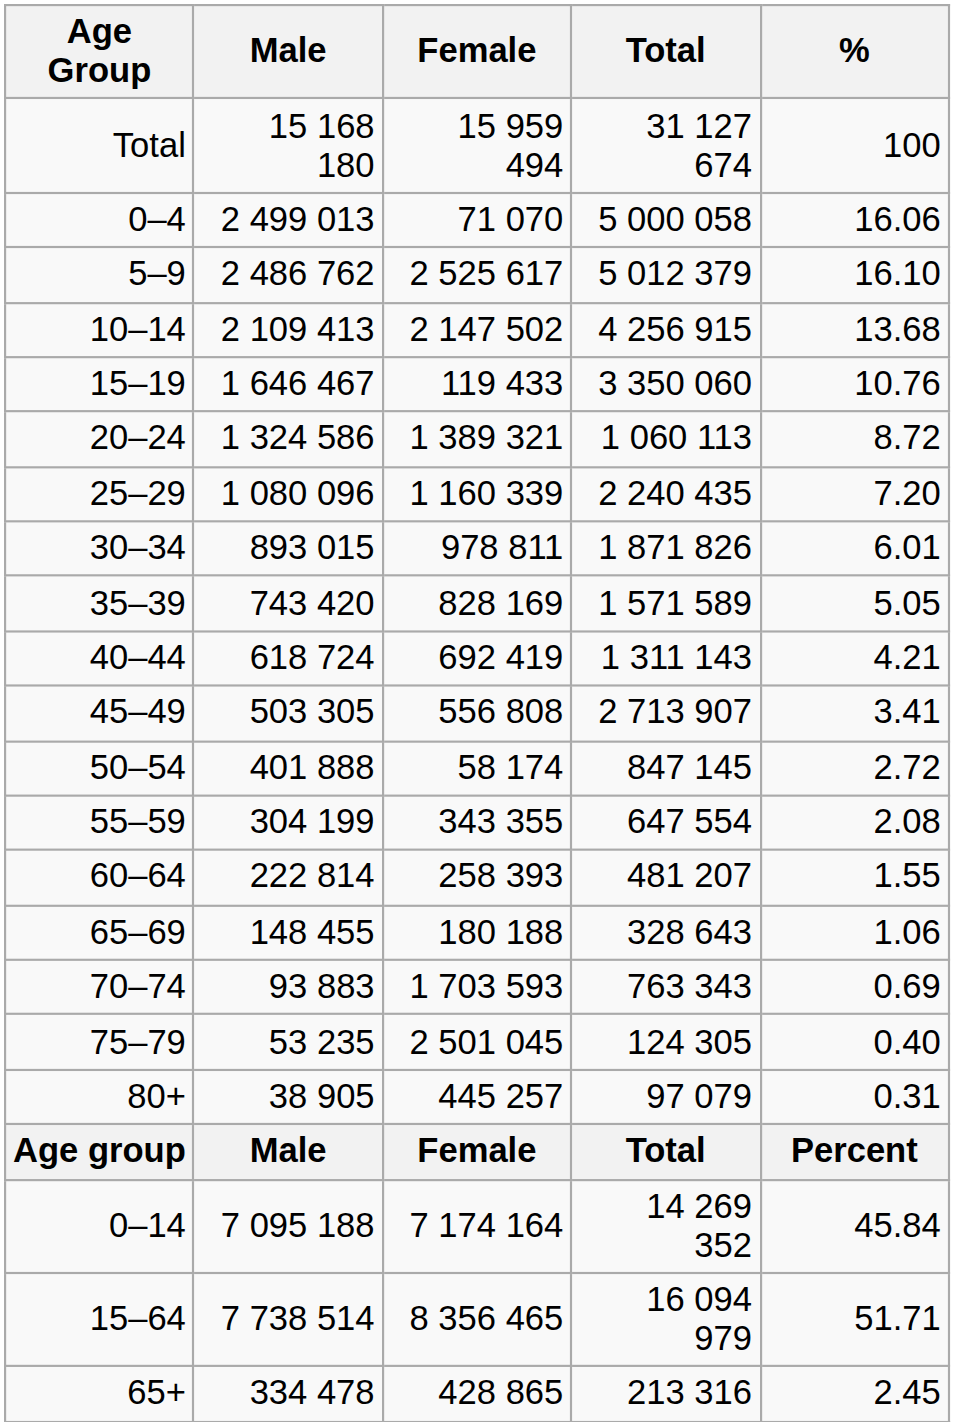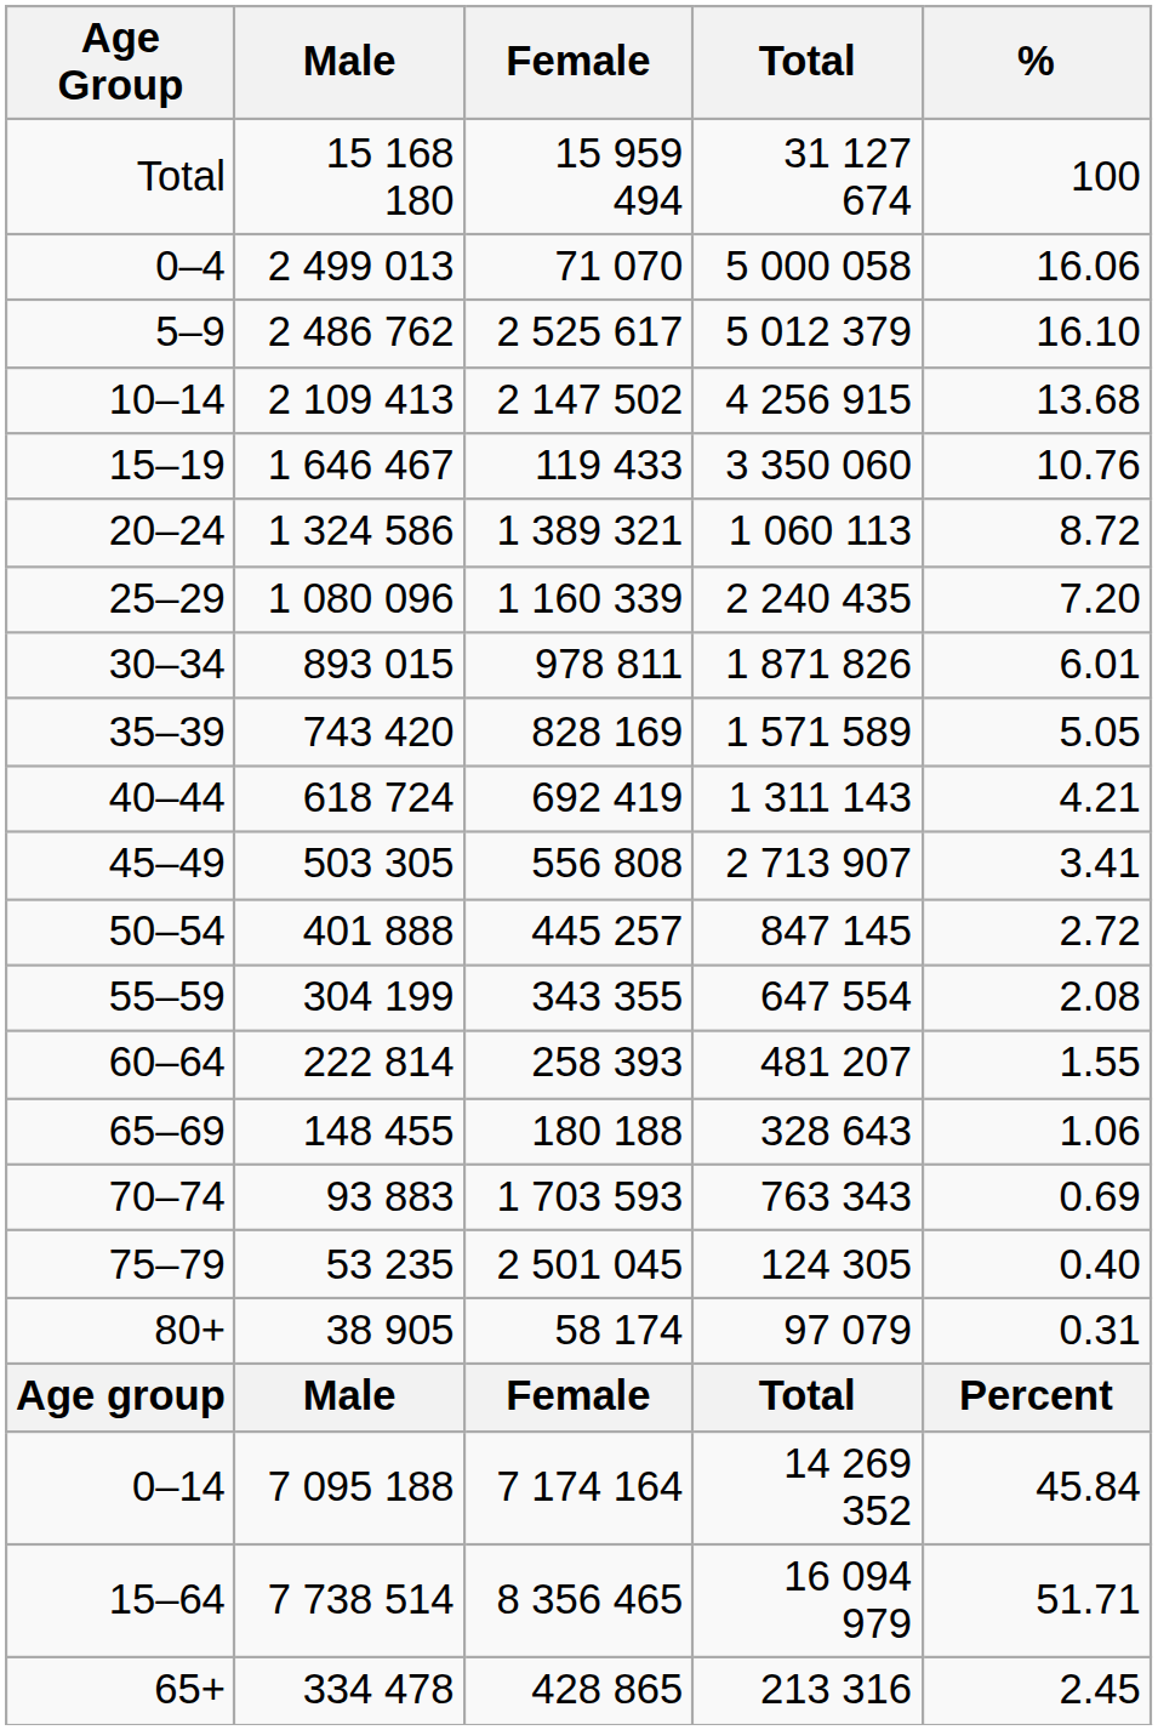50–54 | Female: 58 174 -> 445 257
80+ | Female: 445 257 -> 58 174
